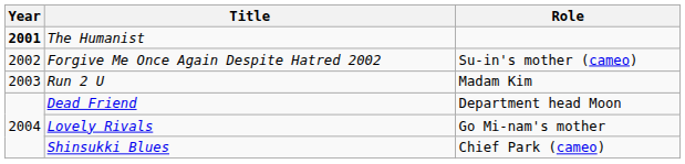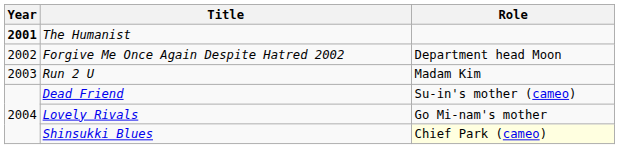Forgive Me Once Again Despite Hatred 2002 | Role: Su-in's mother (cameo) -> Department head Moon
Dead Friend | Role: Department head Moon -> Su-in's mother (cameo)
Shinsukki Blues | Role: no background -> lightyellow background
